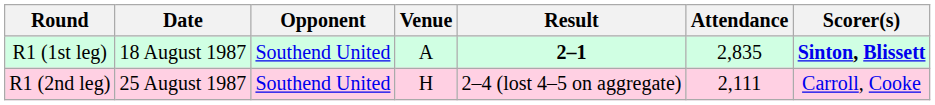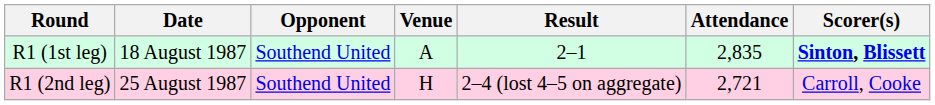R1 (1st leg) | Result: bold -> normal
R1 (2nd leg) | Attendance: 2,111 -> 2,721
